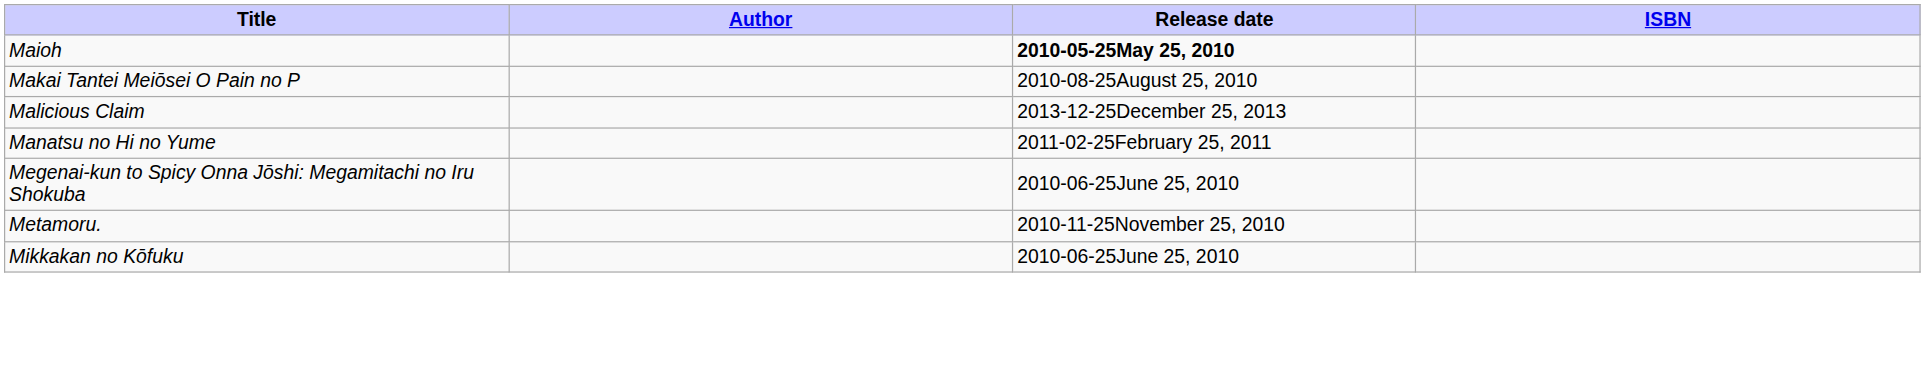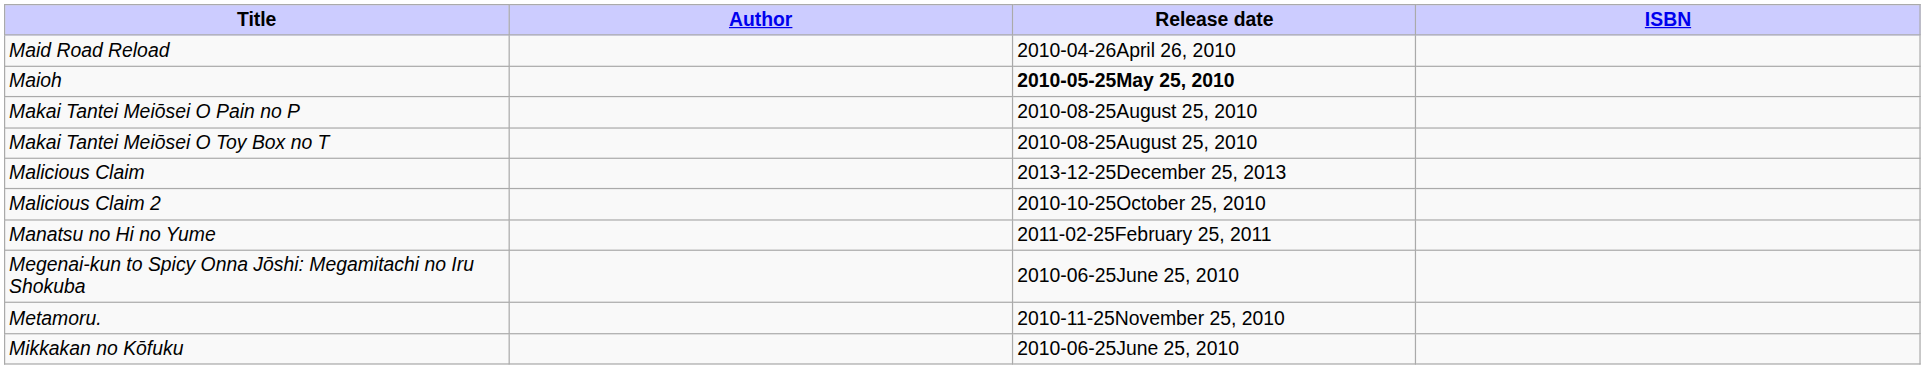+ row: Maid Road Reload | 2010-04-26April 26, 2010
+ row: Makai Tantei Meiōsei O Toy Box no T | 2010-08-25August 25, 2010
+ row: Malicious Claim 2 | 2010-10-25October 25, 2010
